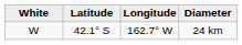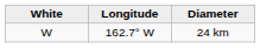- column: Latitude | 42.1° S
